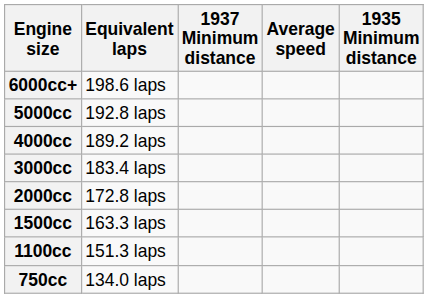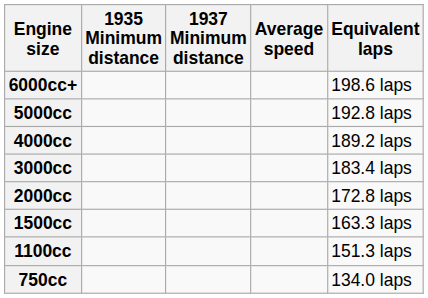columns swapped: 1935 Minimum distance <-> Equivalent laps
